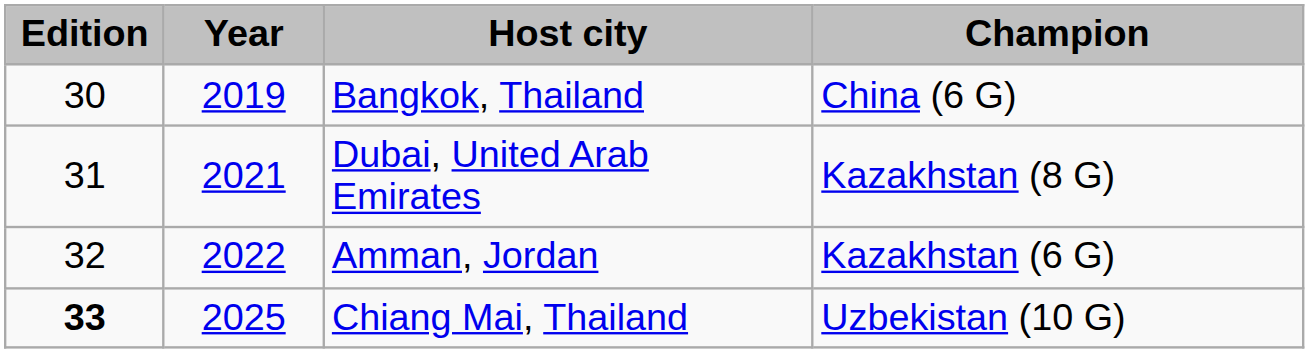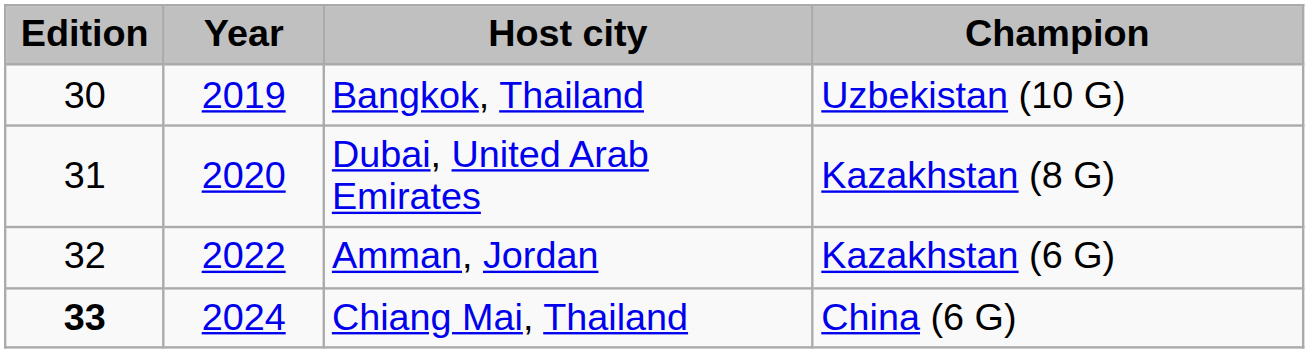Bangkok, Thailand | Champion: China (6 G) -> Uzbekistan (10 G)
Dubai, United Arab Emirates | Year: 2021 -> 2020
Chiang Mai, Thailand | Year: 2025 -> 2024
Chiang Mai, Thailand | Champion: Uzbekistan (10 G) -> China (6 G)
